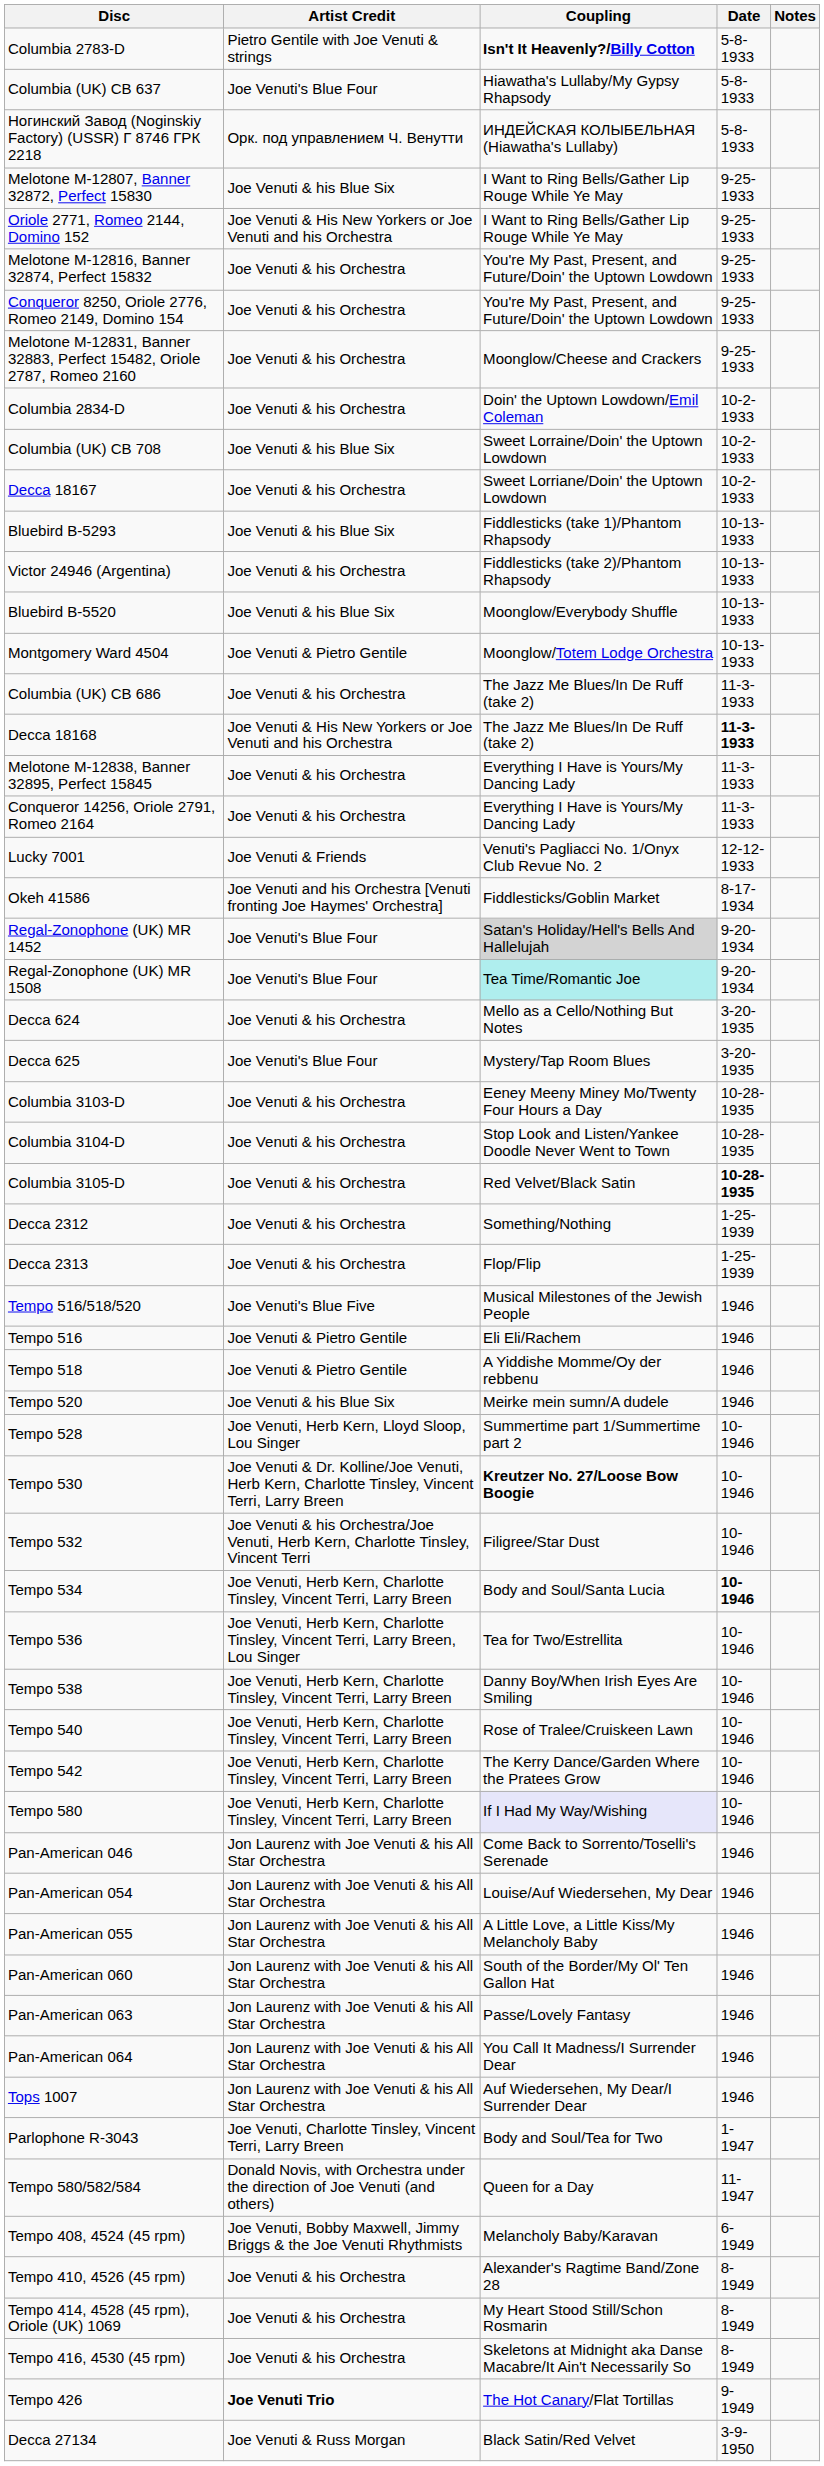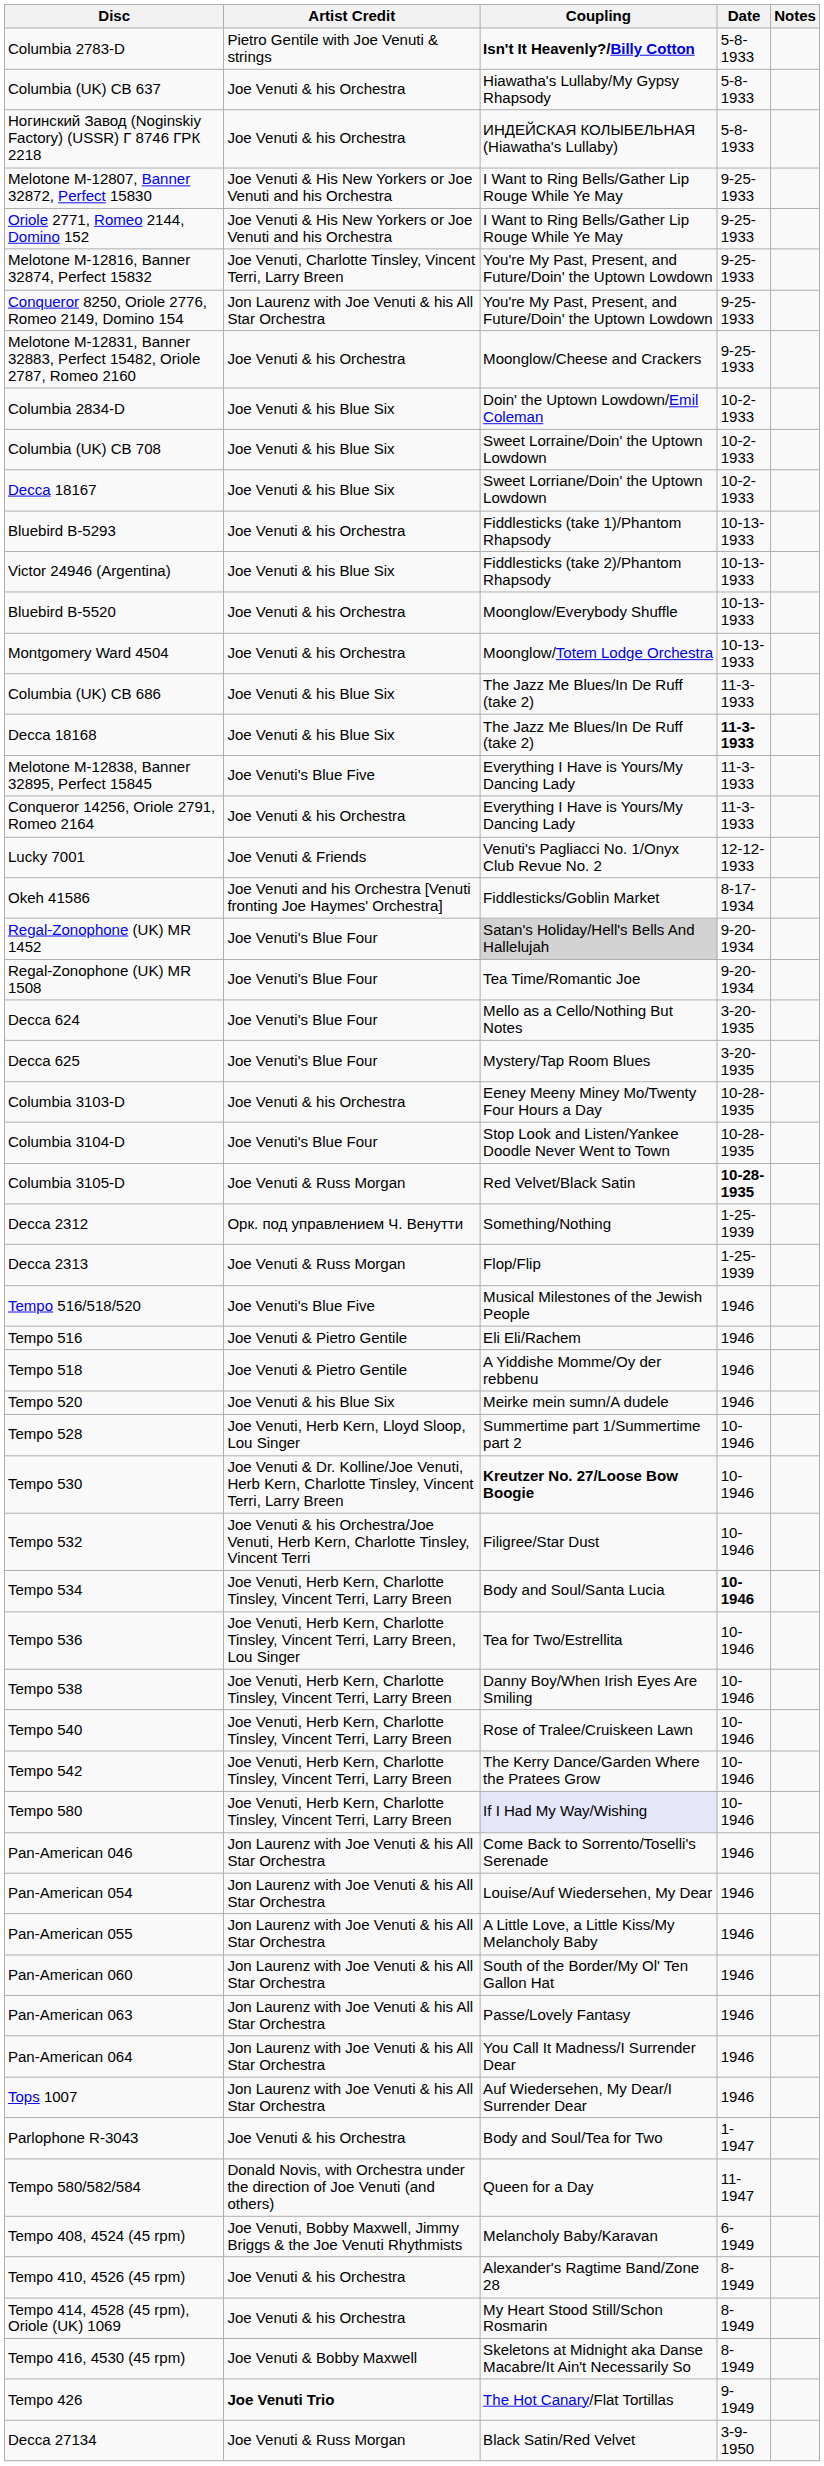Columbia (UK) CB 637 | Artist Credit: Joe Venuti's Blue Four -> Joe Venuti & his Orchestra
Ногинский Завод (Noginskiy Factory) (USSR) Г 8746 ГРК 2218 | Artist Credit: Орк. под управлением Ч. Венутти -> Joe Venuti & his Orchestra
Melotone M-12807, Banner 32872, Perfect 15830 | Artist Credit: Joe Venuti & his Blue Six -> Joe Venuti & His New Yorkers or Joe Venuti and his Orchestra
Melotone M-12816, Banner 32874, Perfect 15832 | Artist Credit: Joe Venuti & his Orchestra -> Joe Venuti, Charlotte Tinsley, Vincent Terri, Larry Breen
Conqueror 8250, Oriole 2776, Romeo 2149, Domino 154 | Artist Credit: Joe Venuti & his Orchestra -> Jon Laurenz with Joe Venuti & his All Star Orchestra
Columbia 2834-D | Artist Credit: Joe Venuti & his Orchestra -> Joe Venuti & his Blue Six
Decca 18167 | Artist Credit: Joe Venuti & his Orchestra -> Joe Venuti & his Blue Six
Bluebird B-5293 | Artist Credit: Joe Venuti & his Blue Six -> Joe Venuti & his Orchestra
Victor 24946 (Argentina) | Artist Credit: Joe Venuti & his Orchestra -> Joe Venuti & his Blue Six
Bluebird B-5520 | Artist Credit: Joe Venuti & his Blue Six -> Joe Venuti & his Orchestra
Montgomery Ward 4504 | Artist Credit: Joe Venuti & Pietro Gentile -> Joe Venuti & his Orchestra
Columbia (UK) CB 686 | Artist Credit: Joe Venuti & his Orchestra -> Joe Venuti & his Blue Six
Decca 18168 | Artist Credit: Joe Venuti & His New Yorkers or Joe Venuti and his Orchestra -> Joe Venuti & his Blue Six
Melotone M-12838, Banner 32895, Perfect 15845 | Artist Credit: Joe Venuti & his Orchestra -> Joe Venuti's Blue Five
Regal-Zonophone (UK) MR 1508 | Coupling: paleturquoise background -> no background
Decca 624 | Artist Credit: Joe Venuti & his Orchestra -> Joe Venuti's Blue Four
Columbia 3104-D | Artist Credit: Joe Venuti & his Orchestra -> Joe Venuti's Blue Four
Columbia 3105-D | Artist Credit: Joe Venuti & his Orchestra -> Joe Venuti & Russ Morgan
Decca 2312 | Artist Credit: Joe Venuti & his Orchestra -> Орк. под управлением Ч. Венутти
Decca 2313 | Artist Credit: Joe Venuti & his Orchestra -> Joe Venuti & Russ Morgan
Parlophone R-3043 | Artist Credit: Joe Venuti, Charlotte Tinsley, Vincent Terri, Larry Breen -> Joe Venuti & his Orchestra
Tempo 416, 4530 (45 rpm) | Artist Credit: Joe Venuti & his Orchestra -> Joe Venuti & Bobby Maxwell
